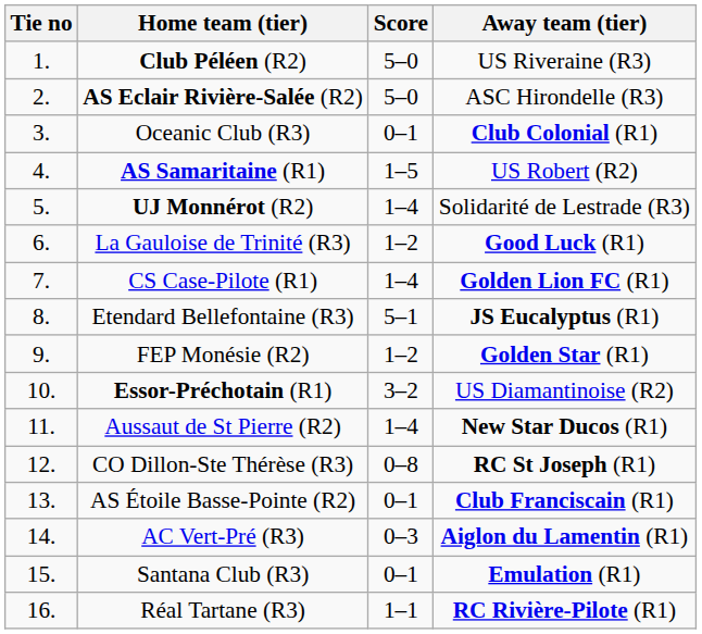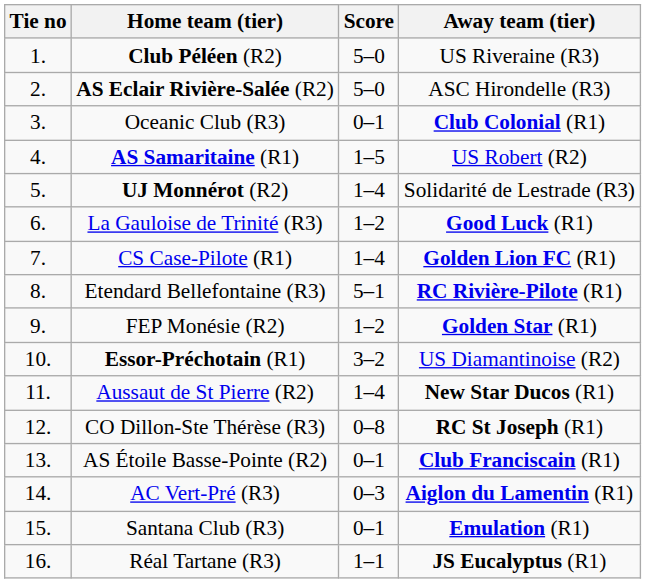Etendard Bellefontaine (R3) | Away team (tier): JS Eucalyptus (R1) -> RC Rivière-Pilote (R1)
Réal Tartane (R3) | Away team (tier): RC Rivière-Pilote (R1) -> JS Eucalyptus (R1)
